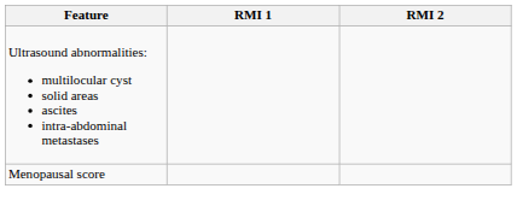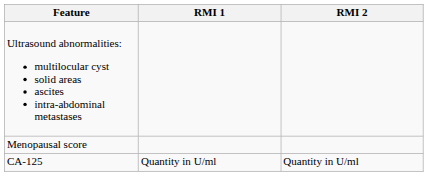+ row: CA-125 | Quantity in U/ml | Quantity in U/ml
